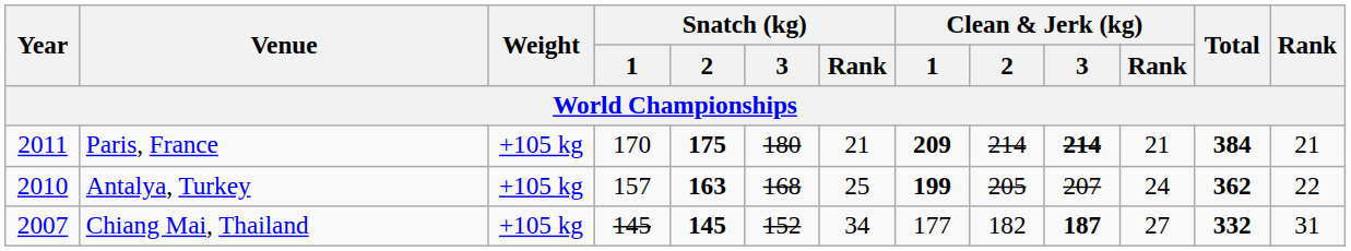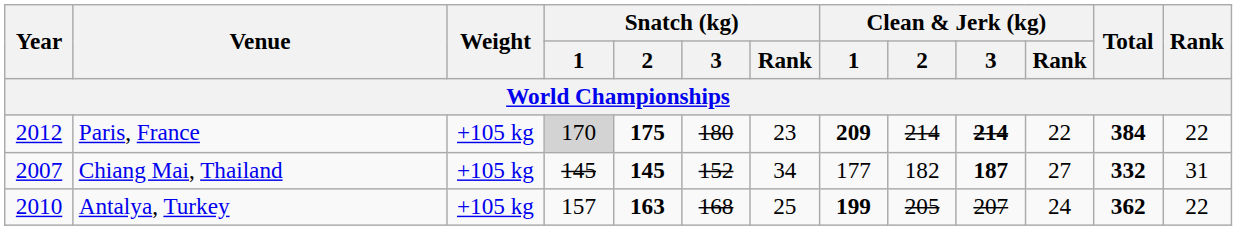Paris, France | Year: 2011 -> 2012
Paris, France | Snatch (kg) / 1: no background -> lightgrey background
Paris, France | Snatch (kg) / Rank: 21 -> 23
Paris, France | Clean & Jerk (kg) / Rank: 21 -> 22
Paris, France | Rank: 21 -> 22
rows swapped: Antalya, Turkey <-> Chiang Mai, Thailand
